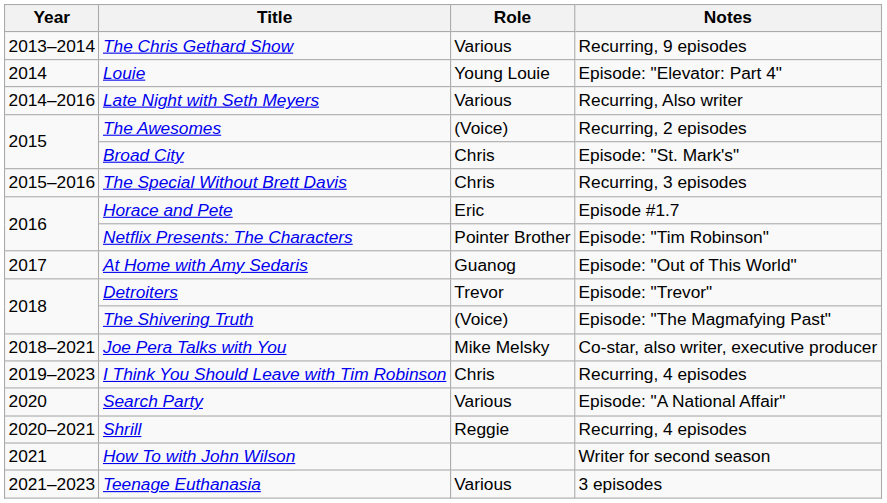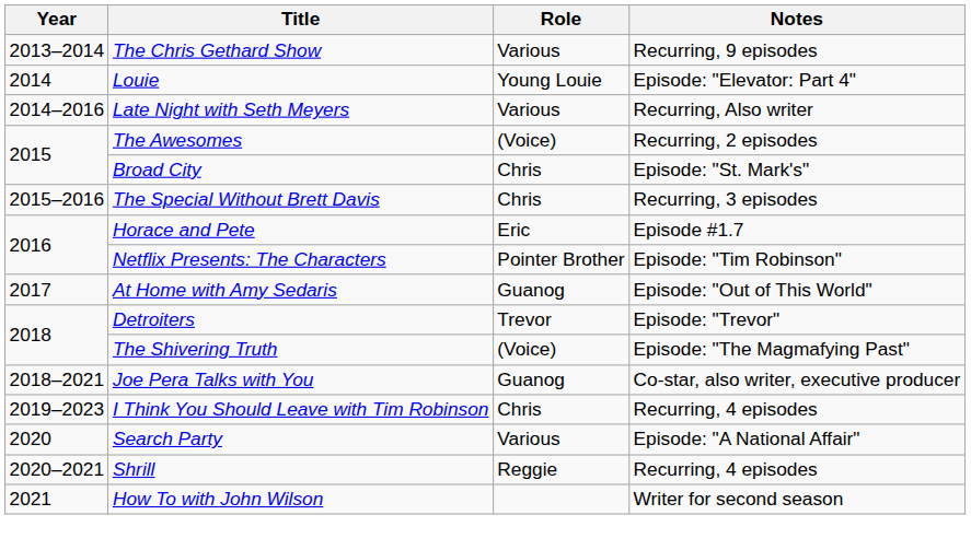Joe Pera Talks with You | Role: Mike Melsky -> Guanog
- row: 2021–2023 | Teenage Euthanasia | Various | 3 episodes
